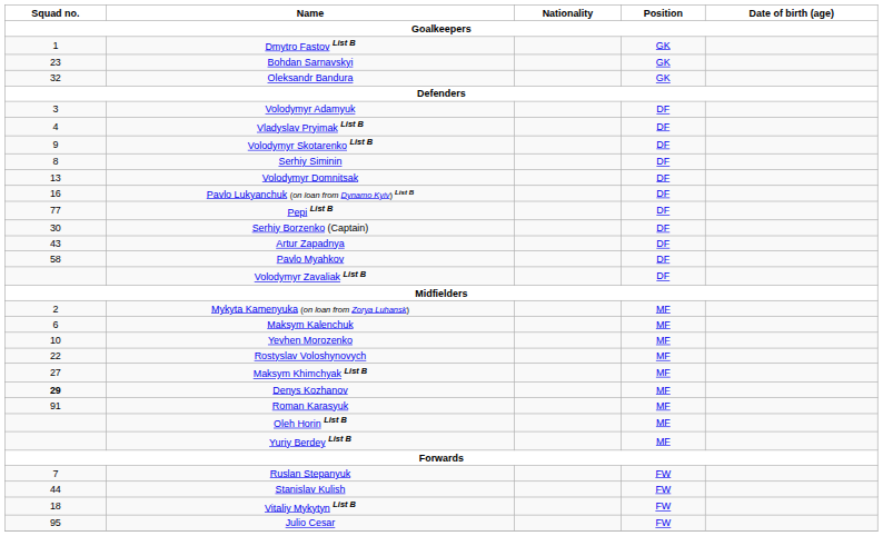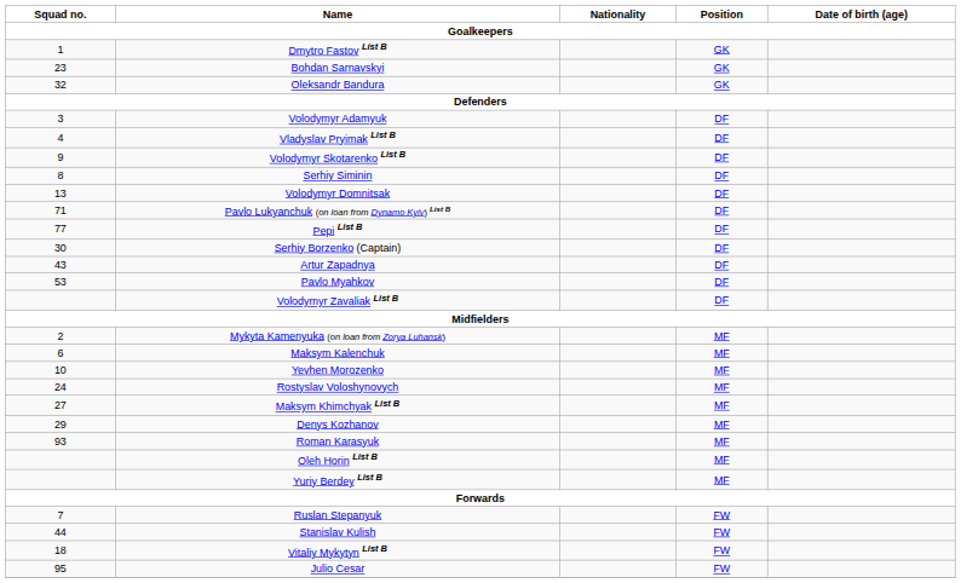Pavlo Lukyanchuk (on loan from Dynamo Kyiv) List B | Squad no. / Goalkeepers: 16 -> 71
Pavlo Myahkov | Squad no. / Goalkeepers: 58 -> 53
Rostyslav Voloshynovych | Squad no. / Goalkeepers: 22 -> 24
Denys Kozhanov | Squad no. / Goalkeepers: bold -> normal
Roman Karasyuk | Squad no. / Goalkeepers: 91 -> 93
